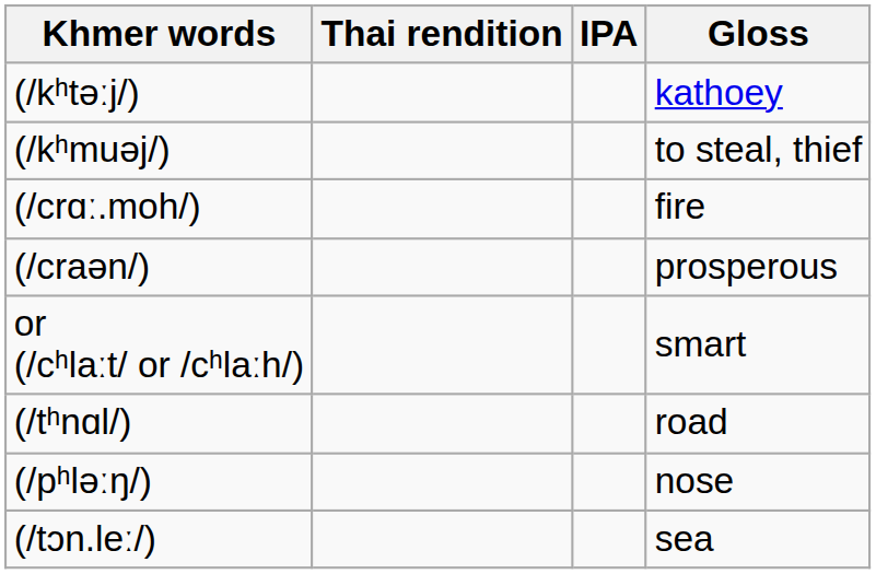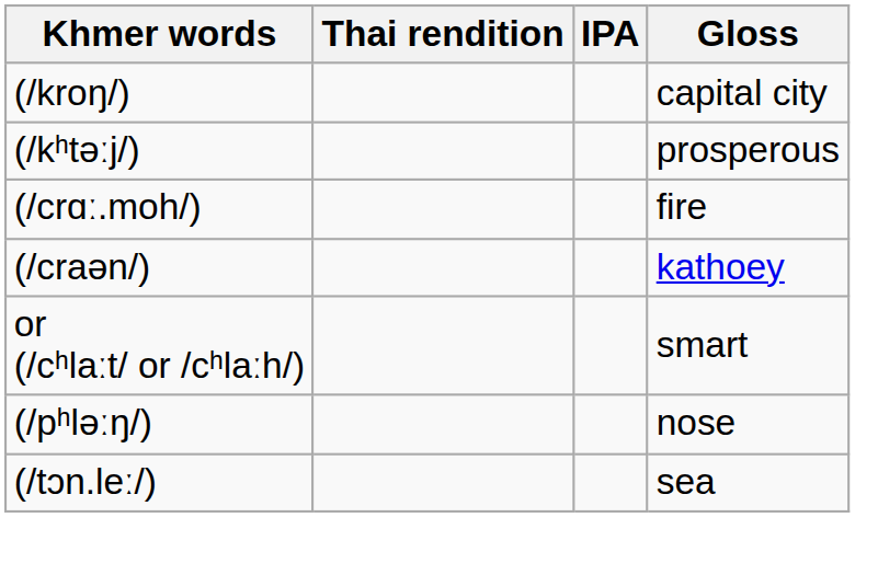+ row: (/kroŋ/) | capital city
(/kʰtəːj/) | Gloss: kathoey -> prosperous
- row: (/kʰmuəj/) | to steal, thief
(/craən/) | Gloss: prosperous -> kathoey
- row: (/tʰnɑl/) | road
